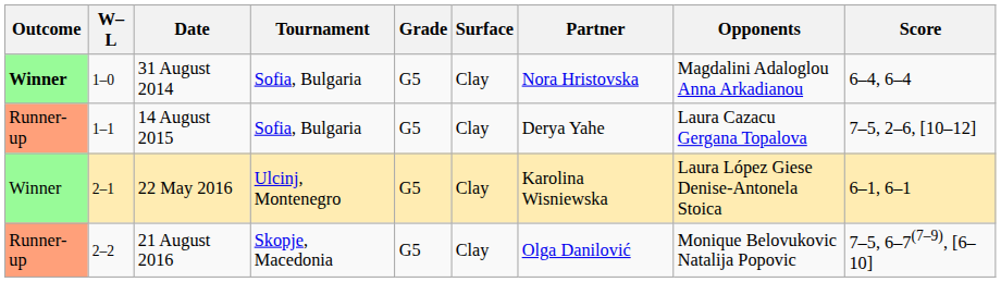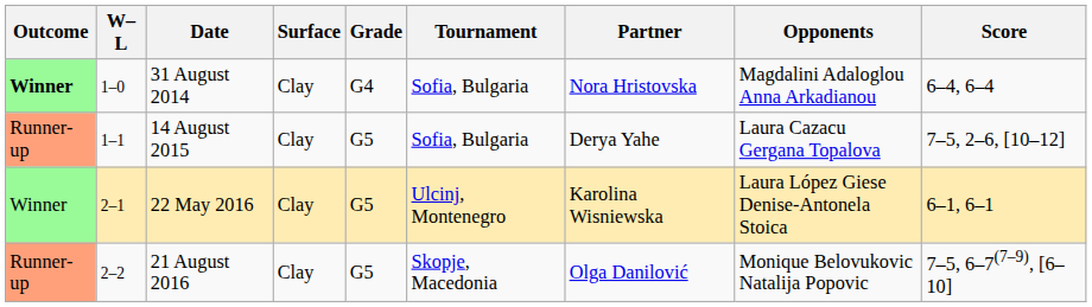columns swapped: Tournament <-> Surface
31 August 2014 | Grade: G5 -> G4
